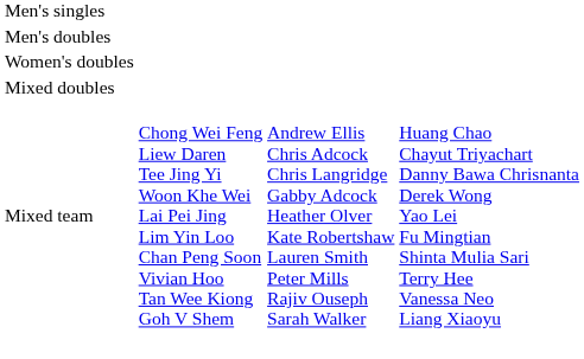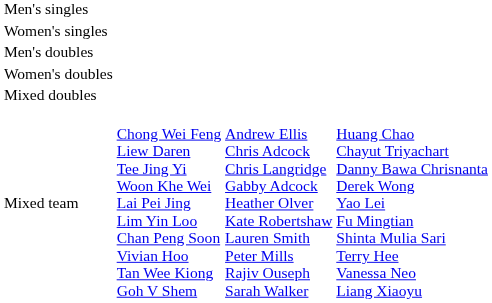+ row: Women's singles
